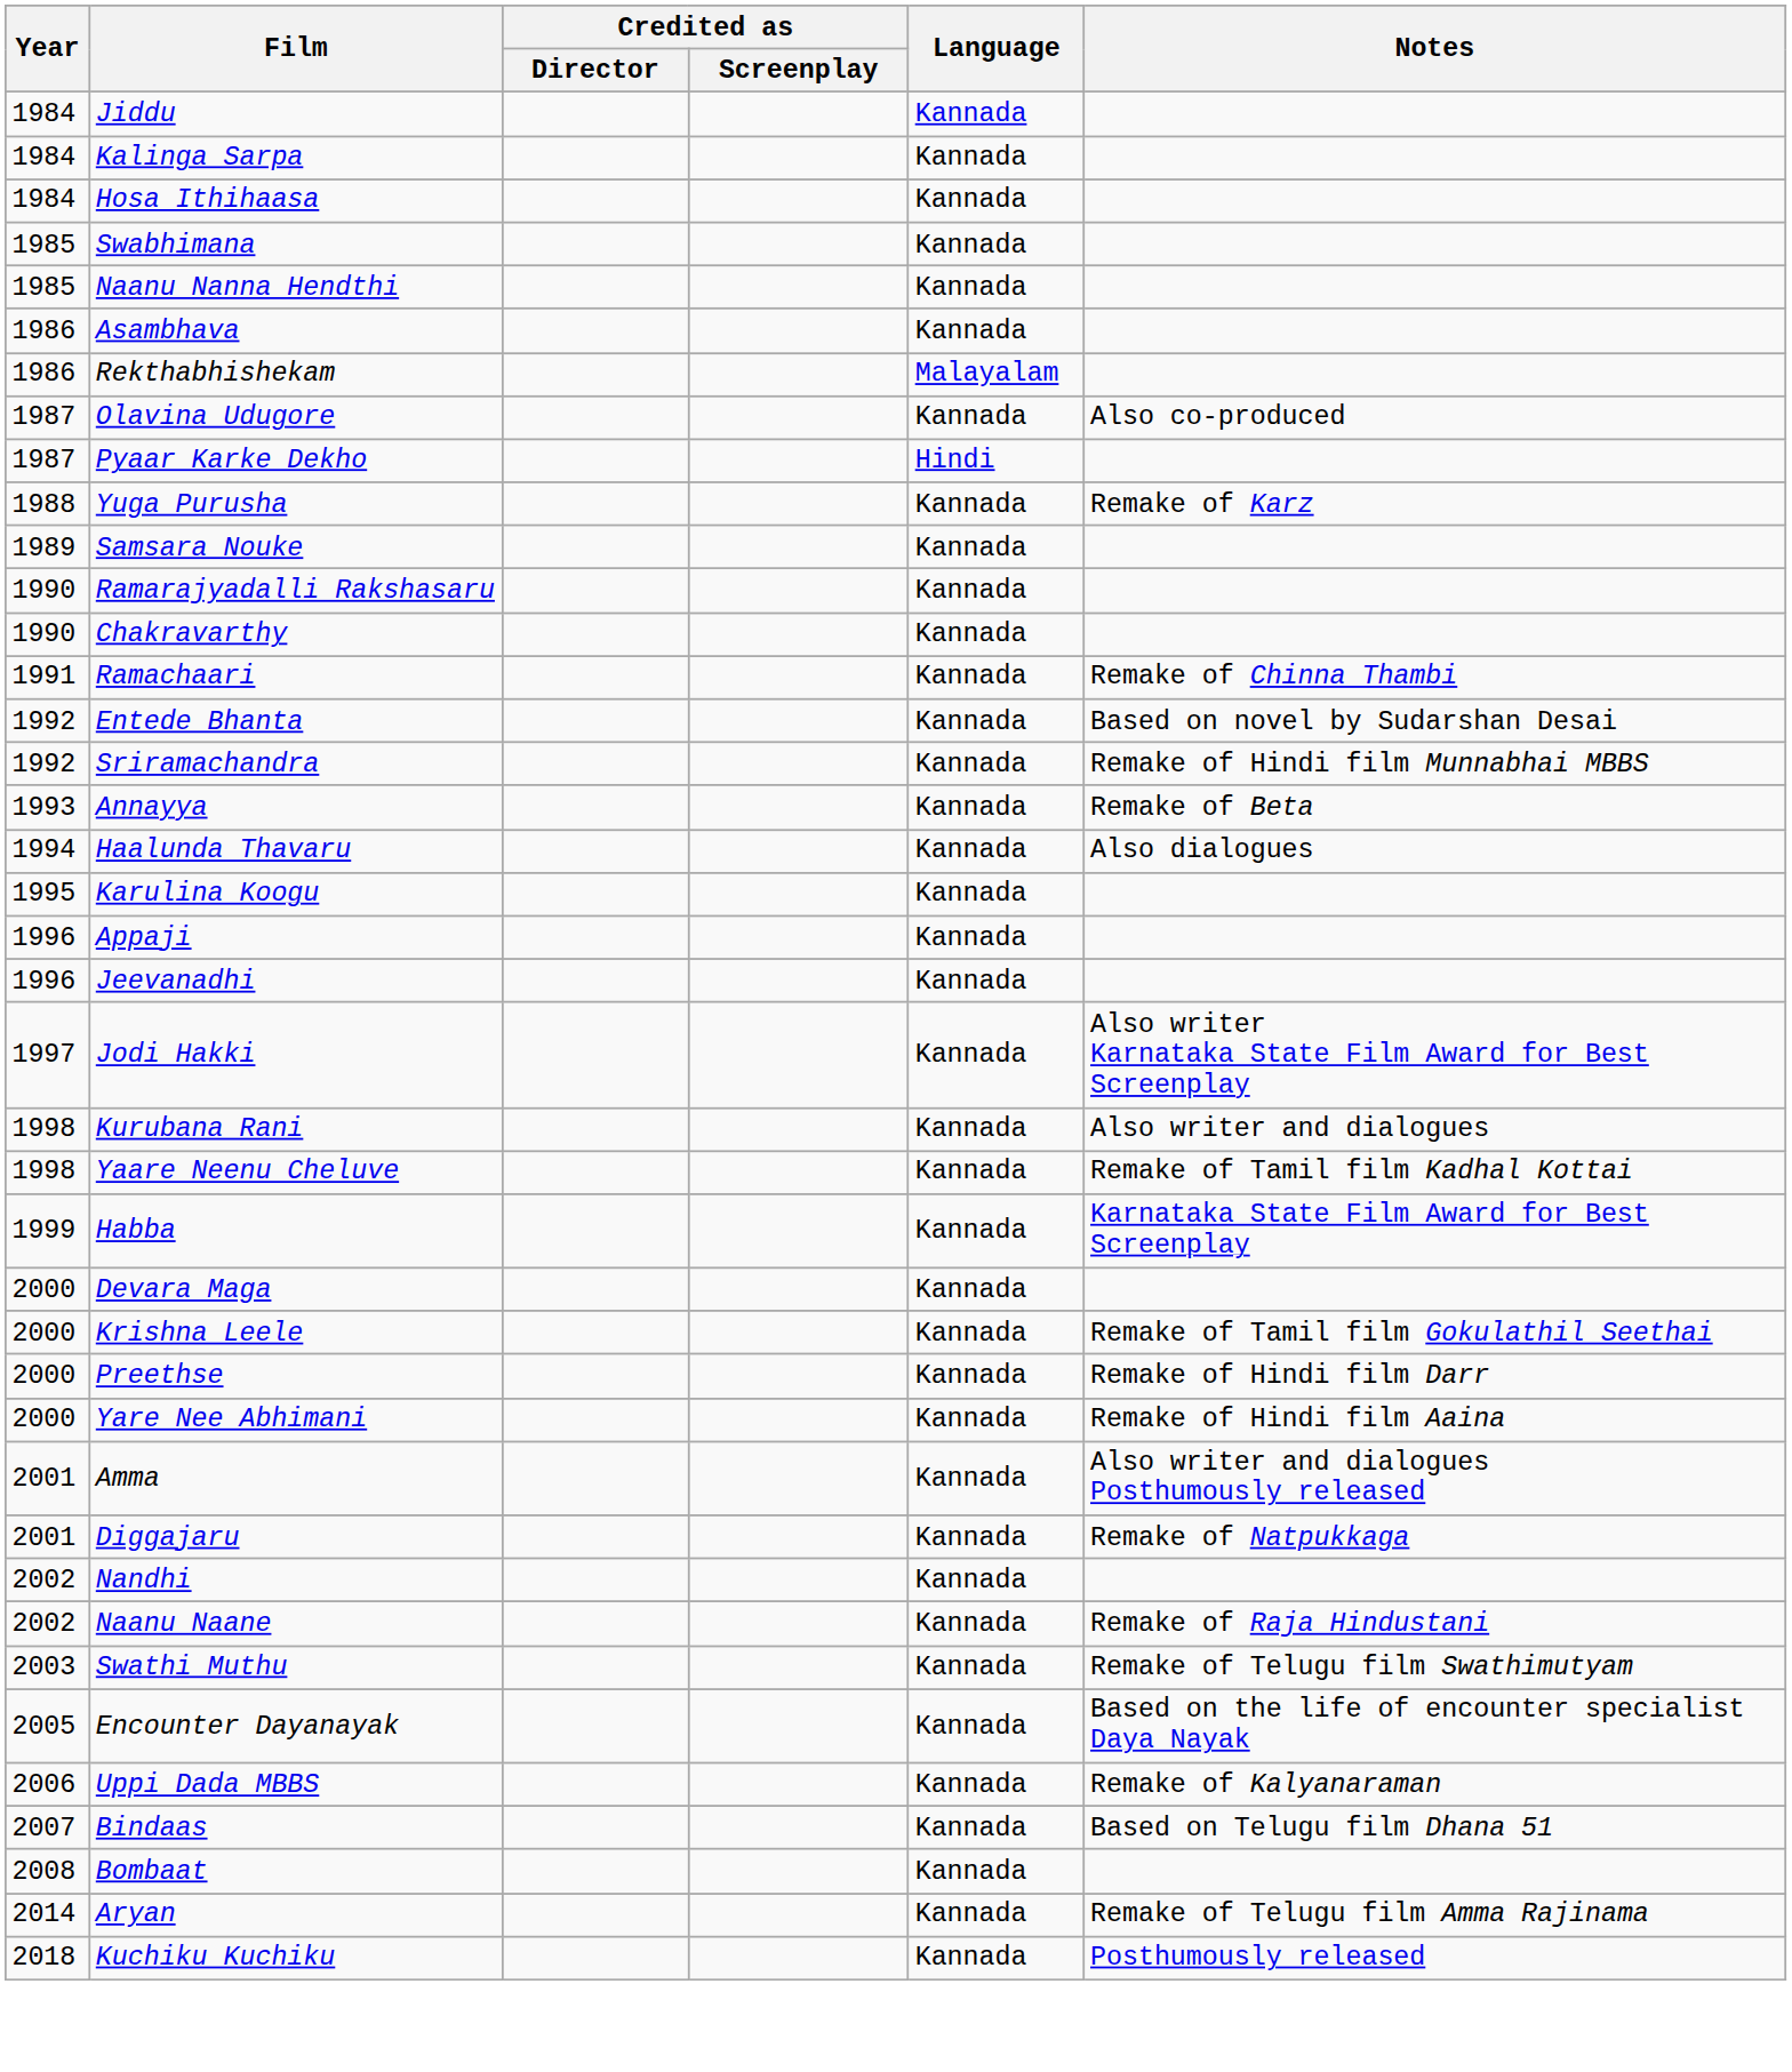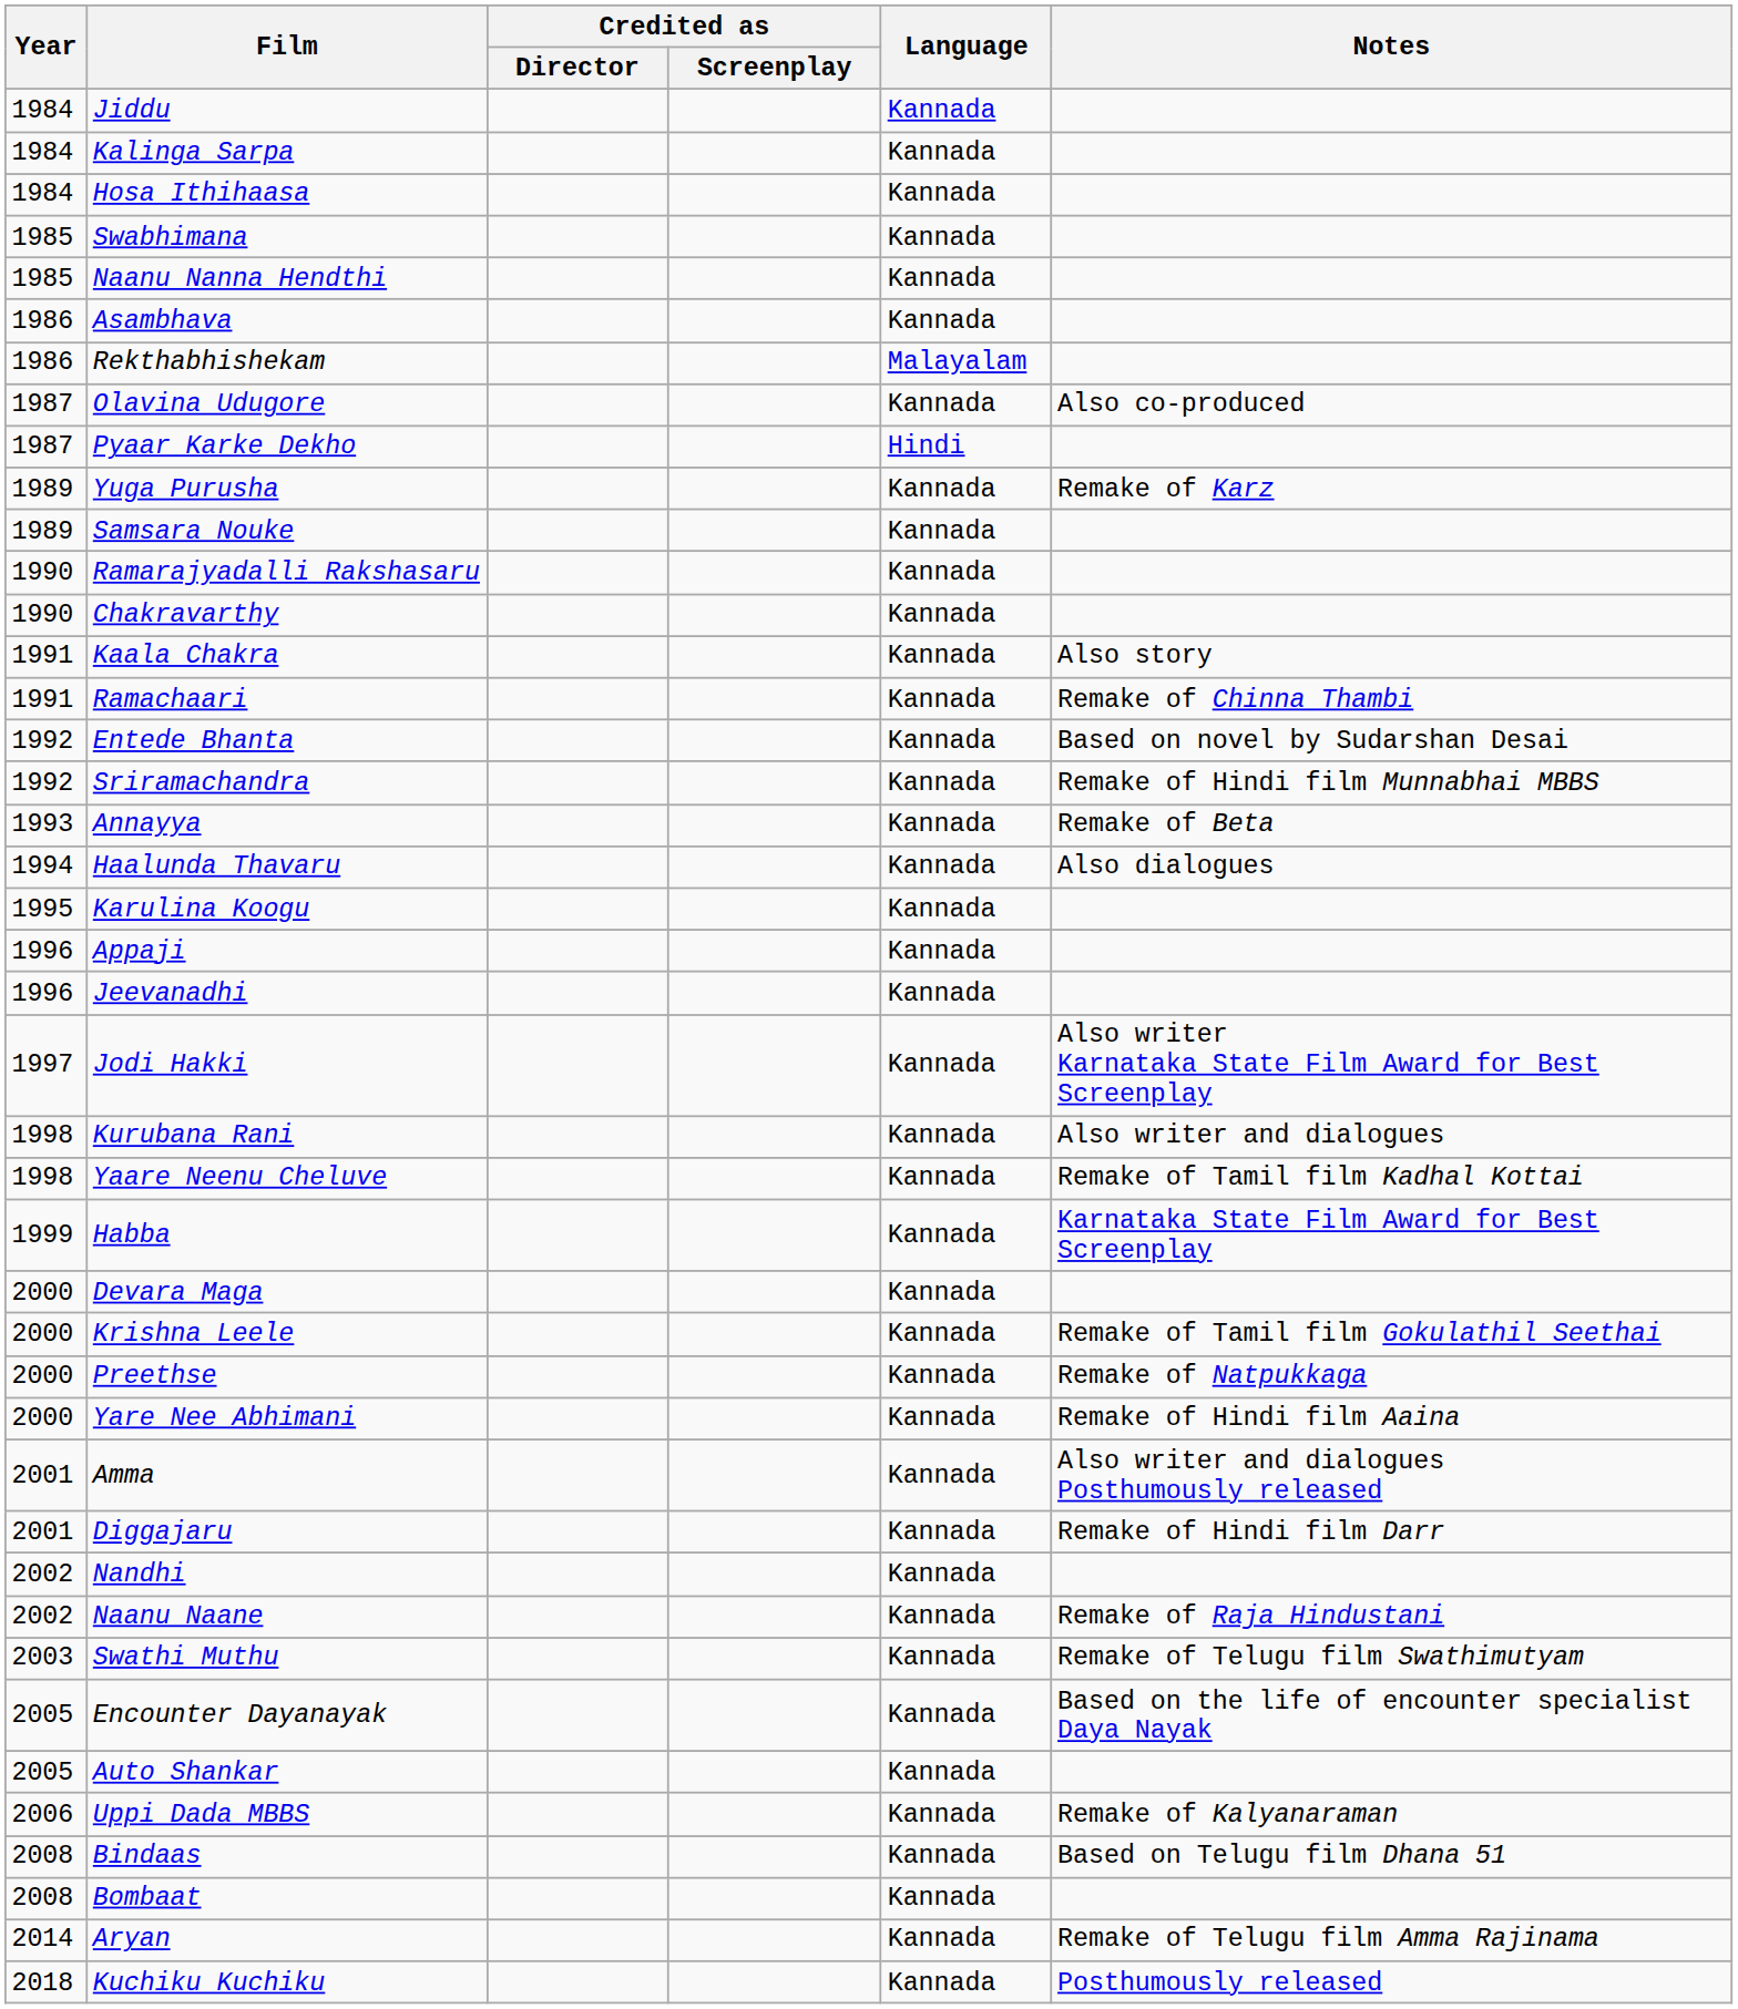Yuga Purusha | Year: 1988 -> 1989
+ row: 1991 | Kaala Chakra | Kannada | Also story
Preethse | Notes: Remake of Hindi film Darr -> Remake of Natpukkaga
Diggajaru | Notes: Remake of Natpukkaga -> Remake of Hindi film Darr
+ row: 2005 | Auto Shankar | Kannada
Bindaas | Year: 2007 -> 2008
